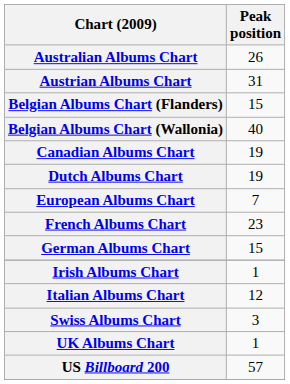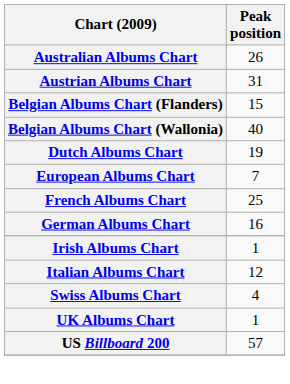- row: Canadian Albums Chart | 19
French Albums Chart | Peak position: 23 -> 25
German Albums Chart | Peak position: 15 -> 16
Swiss Albums Chart | Peak position: 3 -> 4
